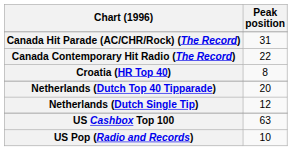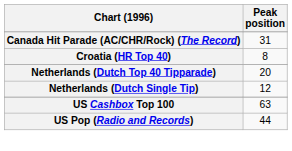- row: Canada Contemporary Hit Radio (The Record) | 22
US Pop (Radio and Records) | Peak position: 10 -> 44
